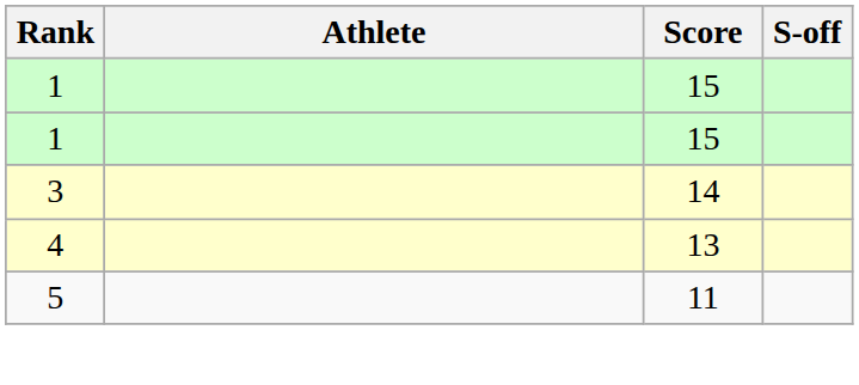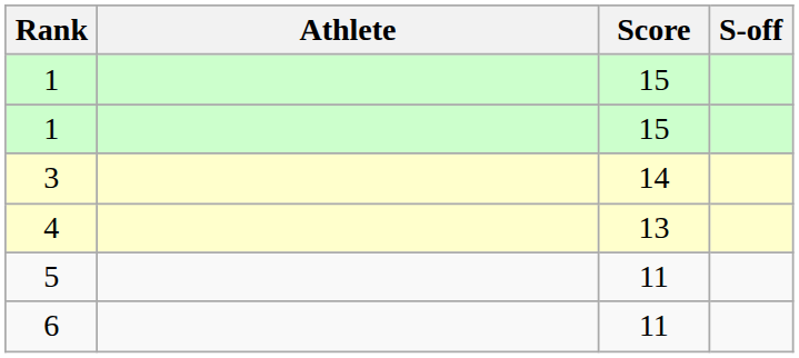+ row: 6 | 11
